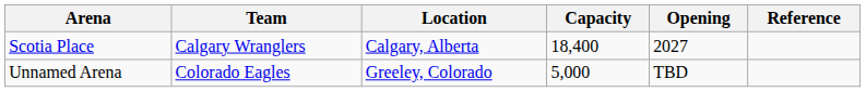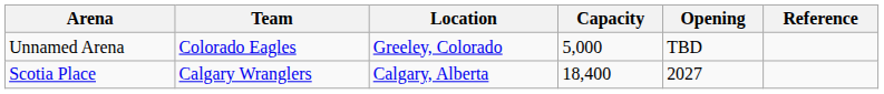rows swapped: Scotia Place <-> Unnamed Arena
